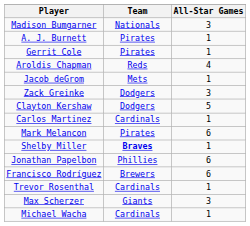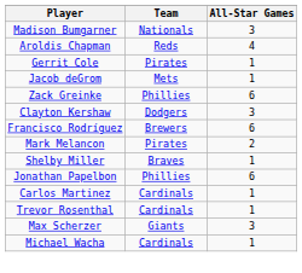- row: A. J. Burnett | Pirates | 1
rows swapped: Aroldis Chapman <-> Gerrit Cole
Zack Greinke | Team: Dodgers -> Phillies
Zack Greinke | All-Star Games: 3 -> 6
Clayton Kershaw | All-Star Games: 5 -> 3
rows swapped: Carlos Martinez <-> Francisco Rodríguez
Mark Melancon | All-Star Games: 6 -> 2
Shelby Miller | Team: bold -> normal
